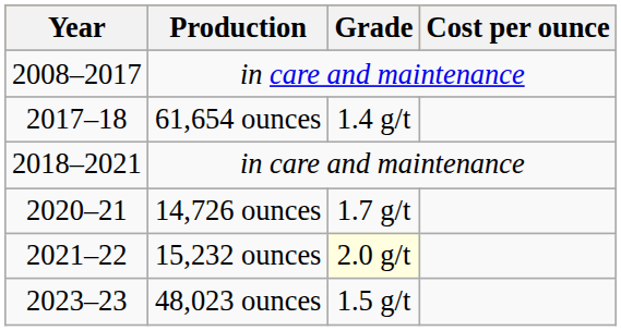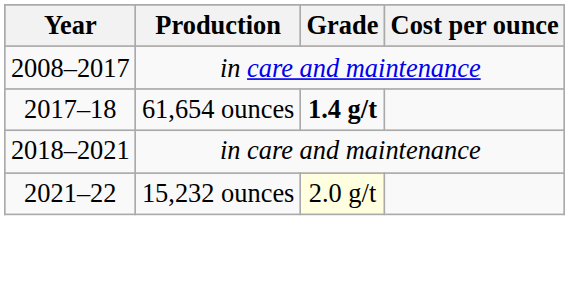2017–18 | Grade: normal -> bold
- row: 2020–21 | 14,726 ounces | 1.7 g/t
- row: 2023–23 | 48,023 ounces | 1.5 g/t
